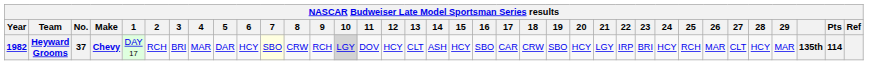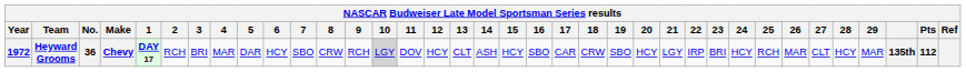Heyward Grooms | Year: 1982 -> 1972
Heyward Grooms | No.: 37 -> 36
Heyward Grooms | 1: normal -> bold
Heyward Grooms | 7: lightyellow background -> no background
Heyward Grooms | Pts: 114 -> 112
